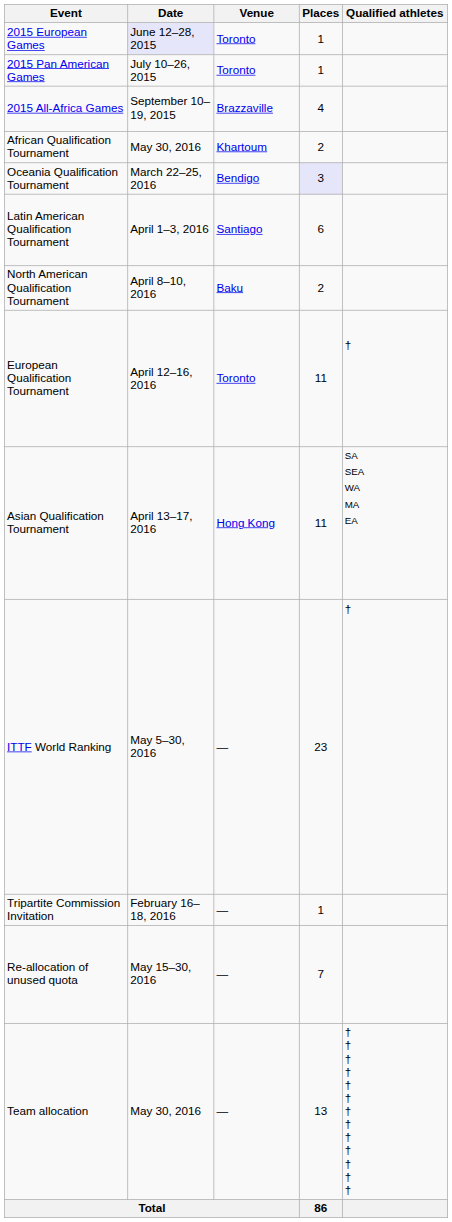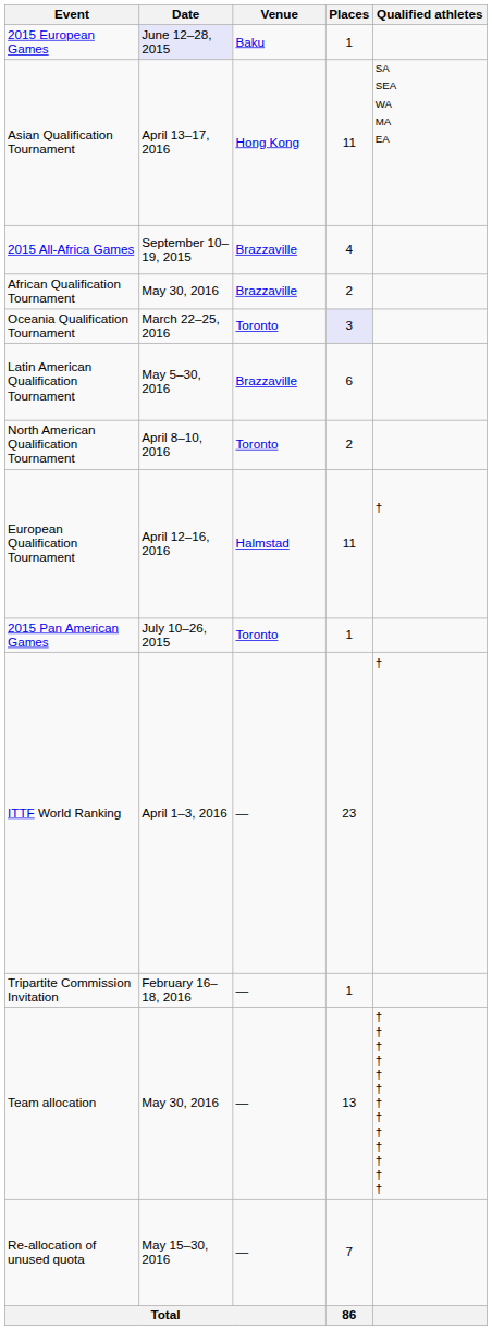2015 European Games | Venue: Toronto -> Baku
rows swapped: 2015 Pan American Games <-> Asian Qualification Tournament
African Qualification Tournament | Venue: Khartoum -> Brazzaville
Oceania Qualification Tournament | Venue: Bendigo -> Toronto
Latin American Qualification Tournament | Date: April 1–3, 2016 -> May 5–30, 2016
Latin American Qualification Tournament | Venue: Santiago -> Brazzaville
North American Qualification Tournament | Venue: Baku -> Toronto
European Qualification Tournament | Venue: Toronto -> Halmstad
ITTF World Ranking | Date: May 5–30, 2016 -> April 1–3, 2016
rows swapped: Re-allocation of unused quota <-> Team allocation
